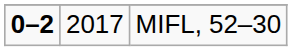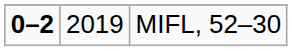MIFL, 52–30 | column 2: 2017 -> 2019
